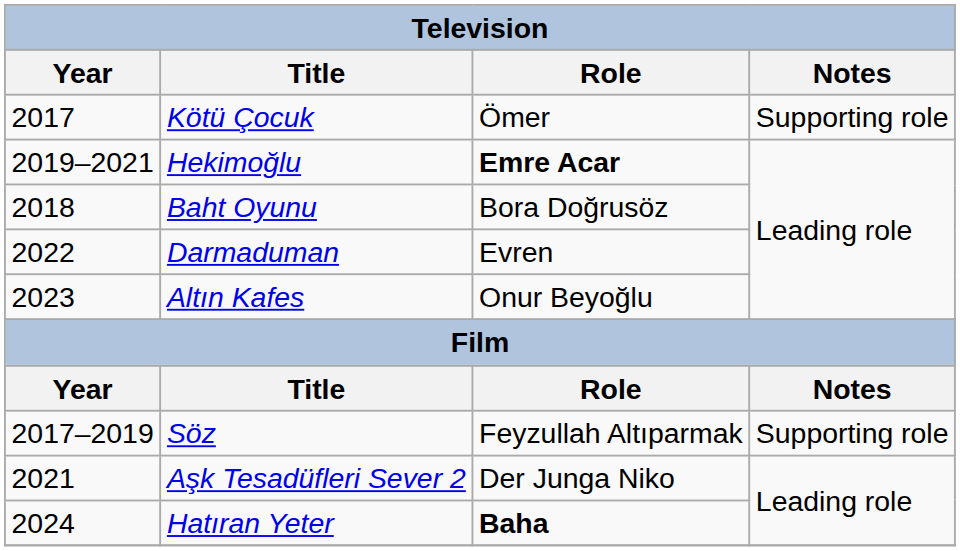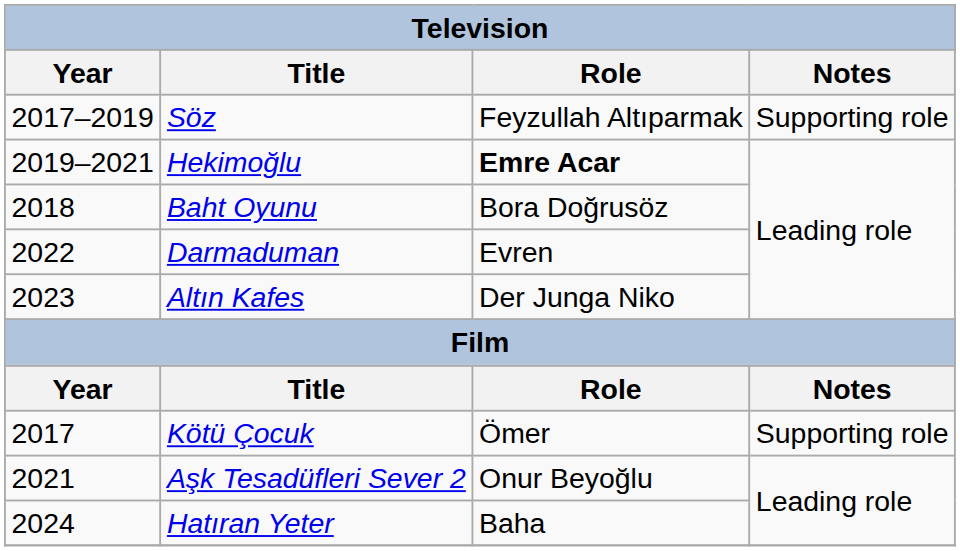rows swapped: Söz <-> Kötü Çocuk
Altın Kafes | Role: Onur Beyoğlu -> Der Junga Niko
Aşk Tesadüfleri Sever 2 | Role: Der Junga Niko -> Onur Beyoğlu
Hatıran Yeter | Role: bold -> normal
